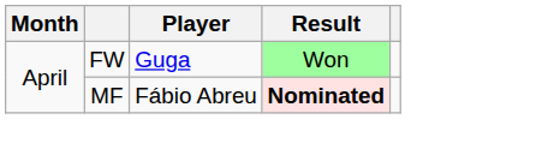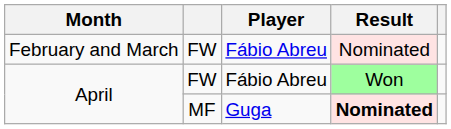+ row: February and March | FW | Fábio Abreu | Nominated
April / FW | Player: Guga -> Fábio Abreu
April / MF | Player: Fábio Abreu -> Guga
